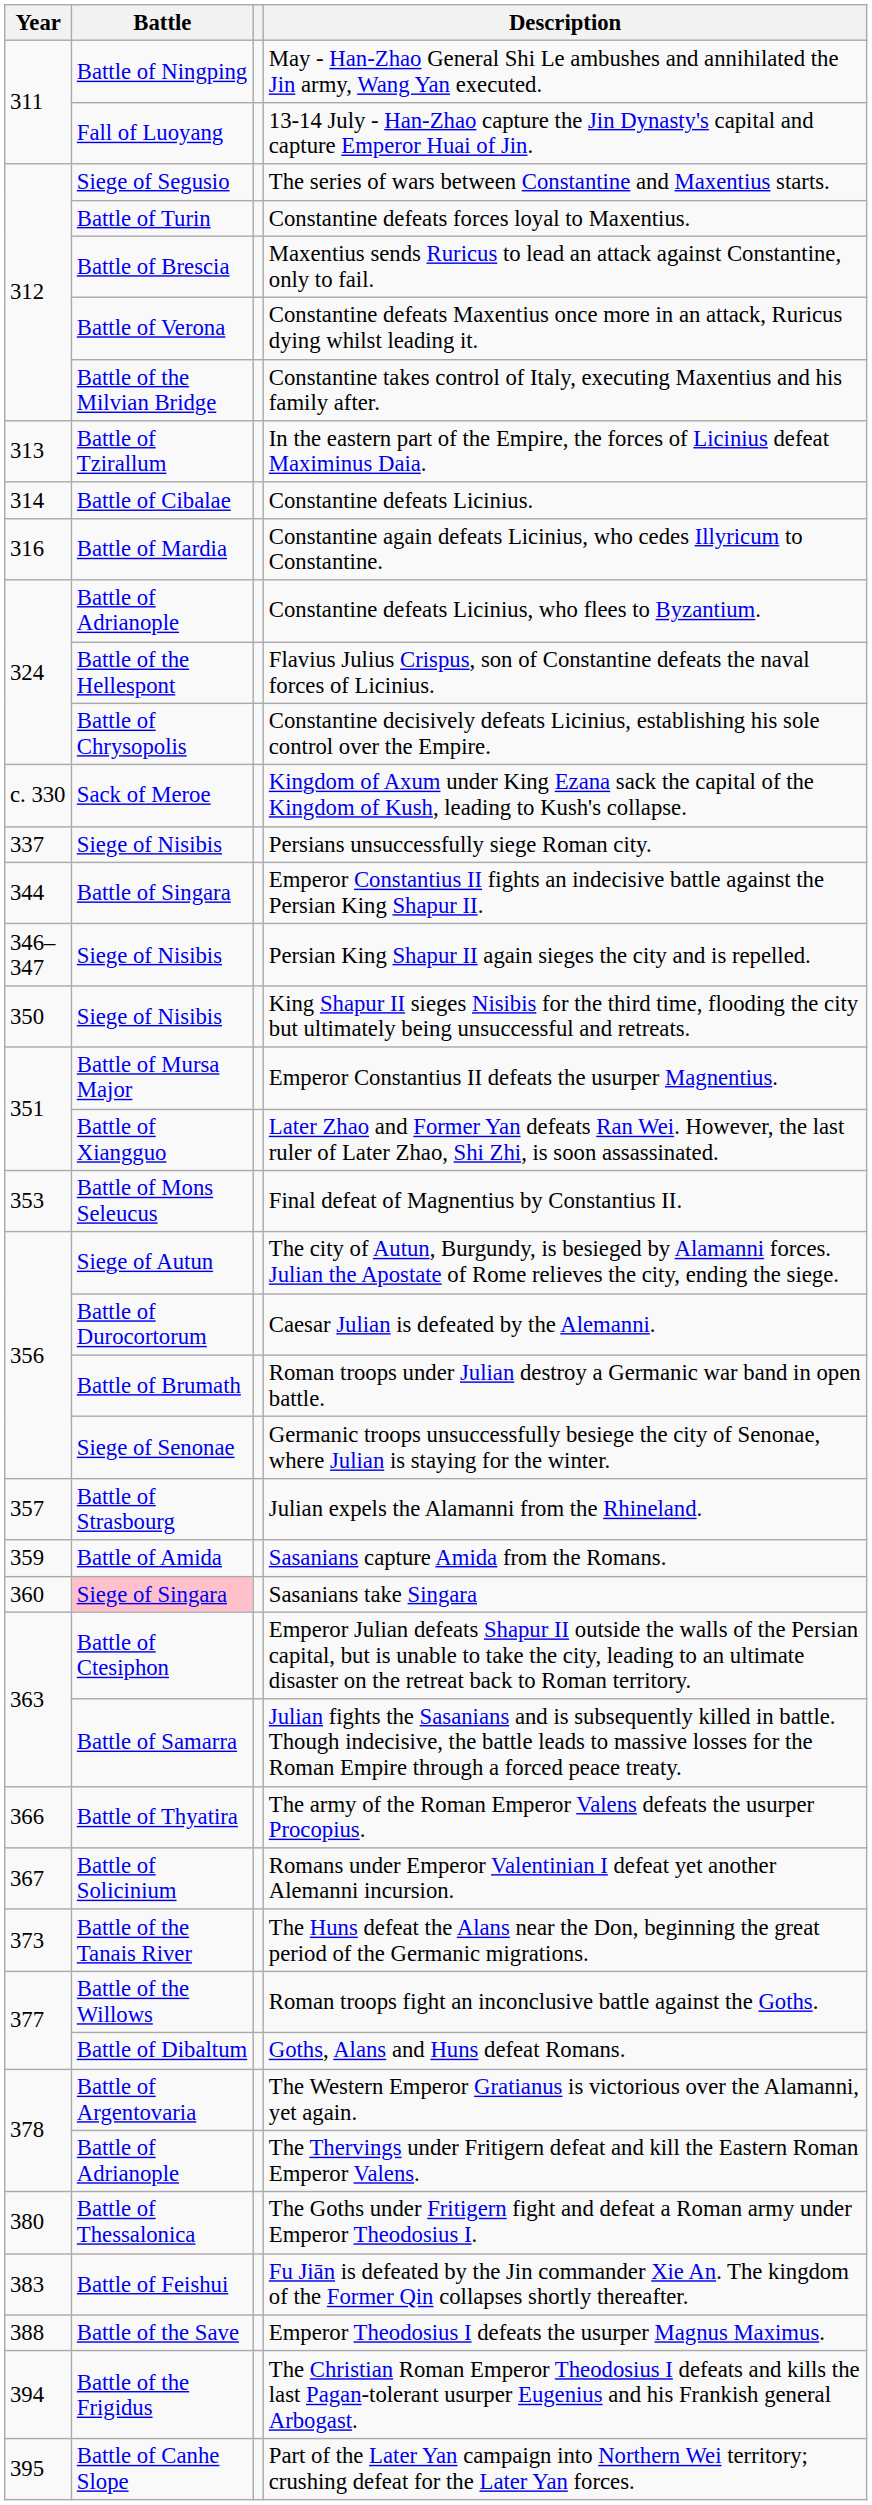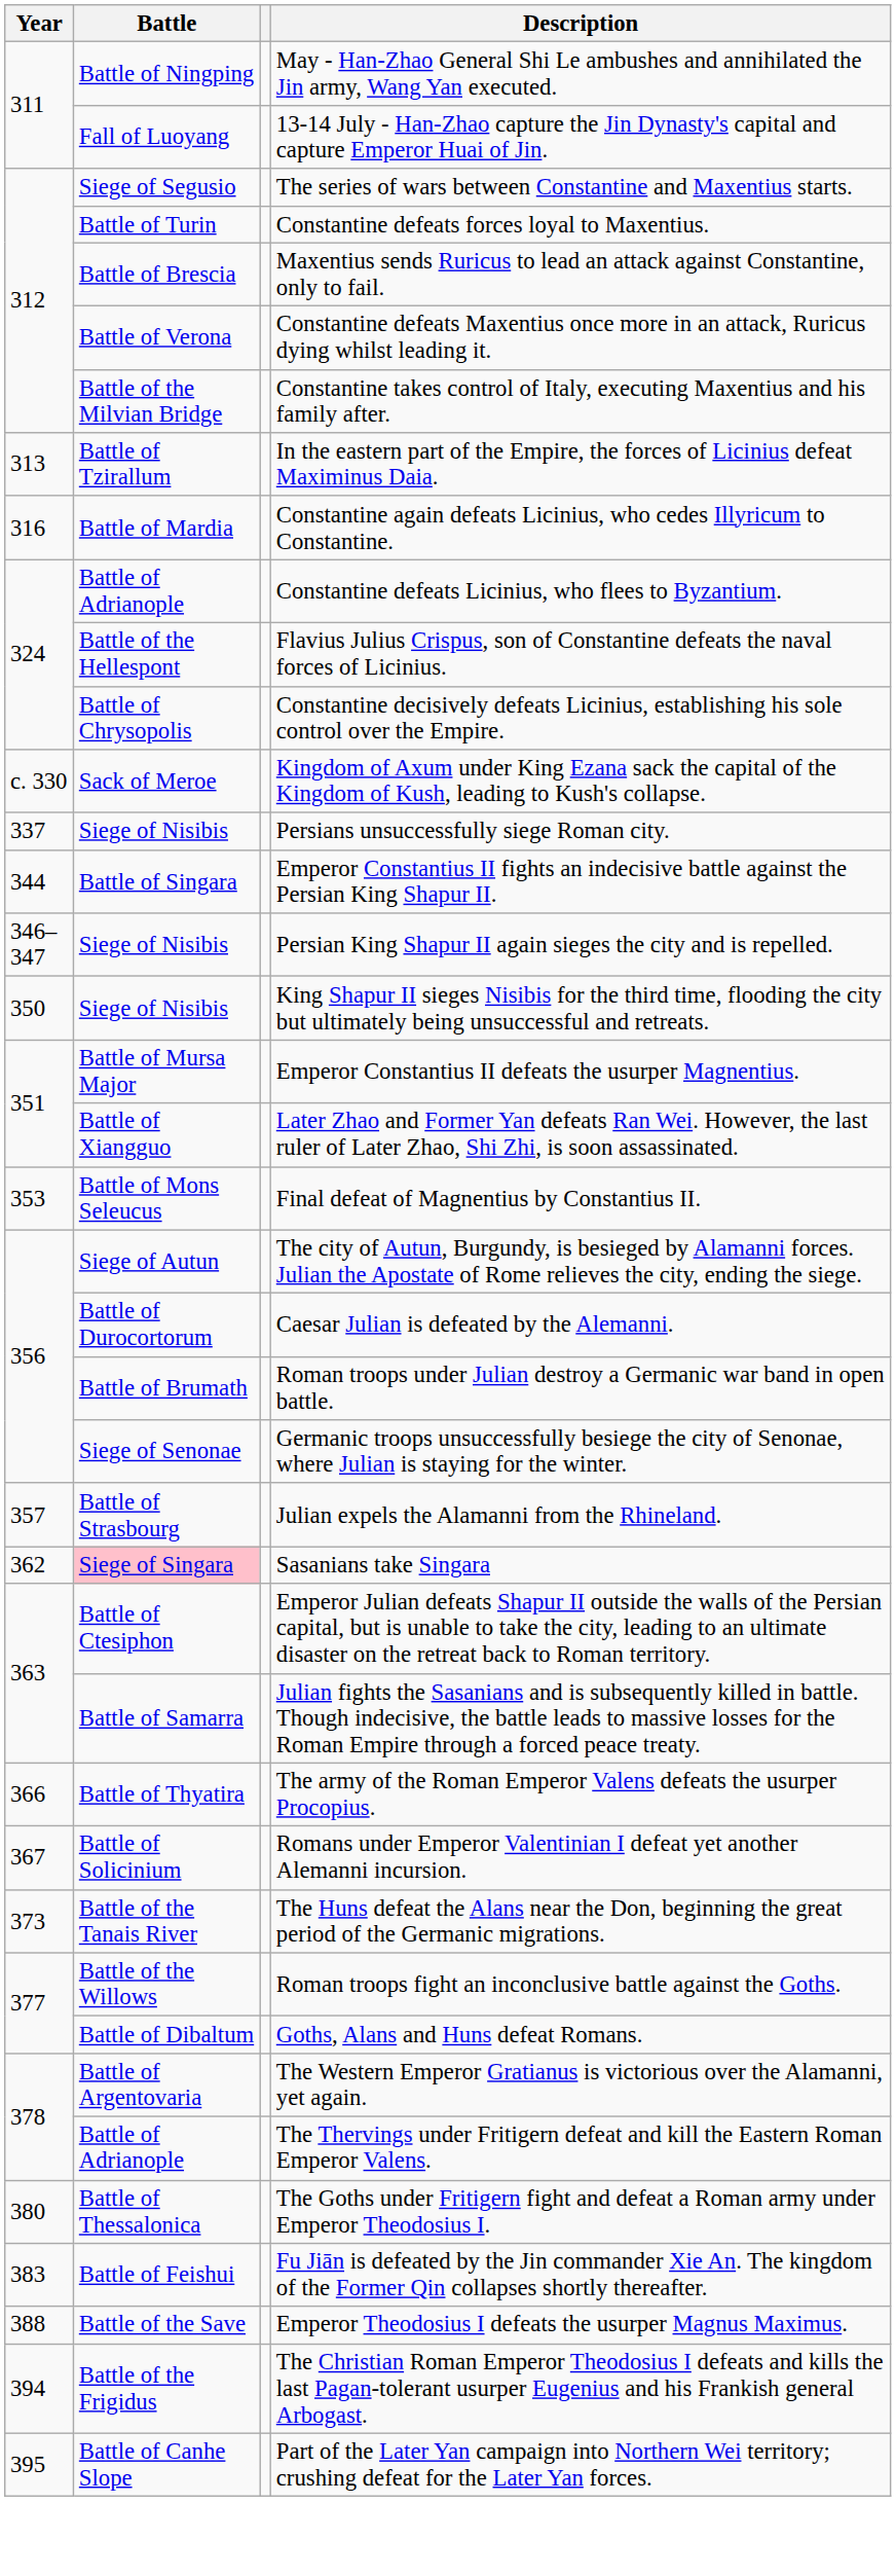- row: 314 | Battle of Cibalae | Constantine defeats Licinius.
- row: 359 | Battle of Amida | Sasanians capture Amida from the Romans.
Sasanians take Singara | Year: 360 -> 362
